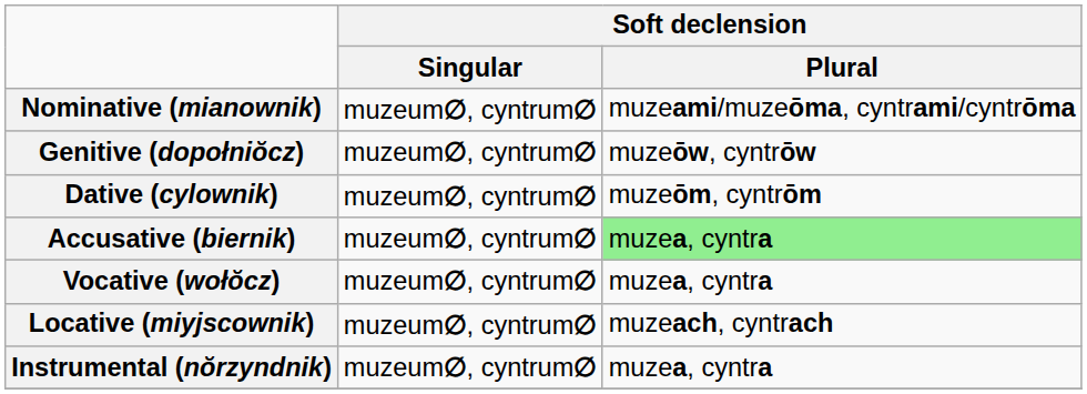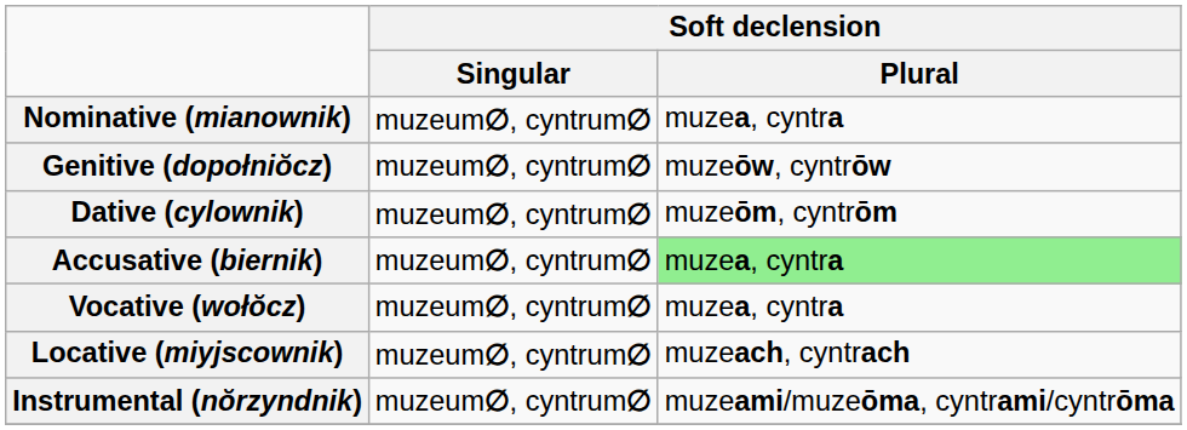Nominative (mianownik) | Soft declension / Plural: muzeami/muzeōma, cyntrami/cyntrōma -> muzea, cyntra
Instrumental (nŏrzyndnik) | Soft declension / Plural: muzea, cyntra -> muzeami/muzeōma, cyntrami/cyntrōma
